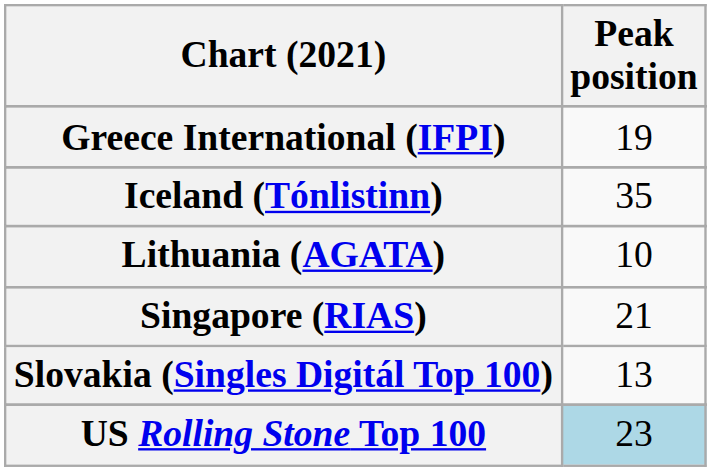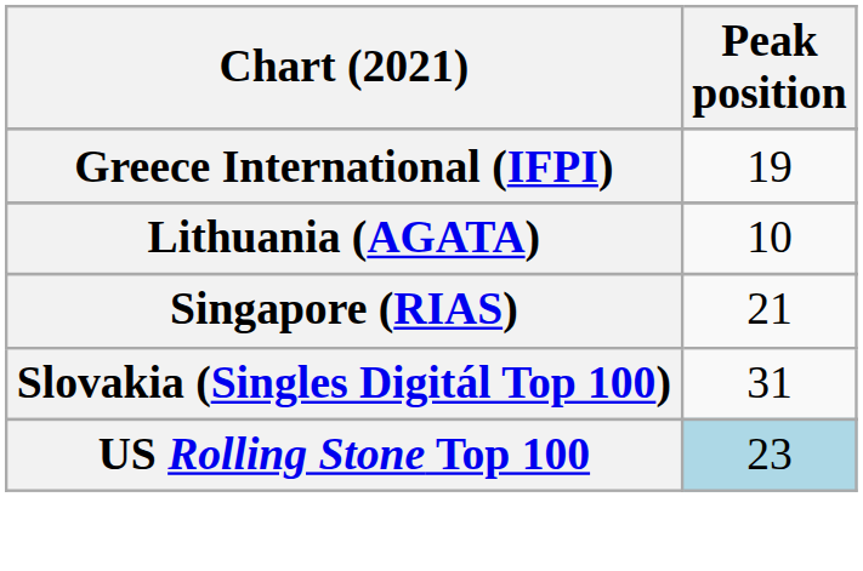- row: Iceland (Tónlistinn) | 35
Slovakia (Singles Digitál Top 100) | Peak position: 13 -> 31
